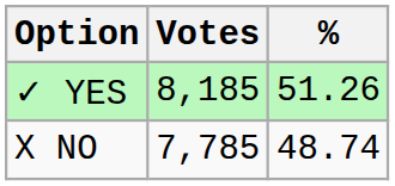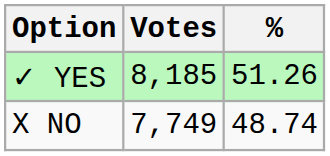X NO | Votes: 7,785 -> 7,749
